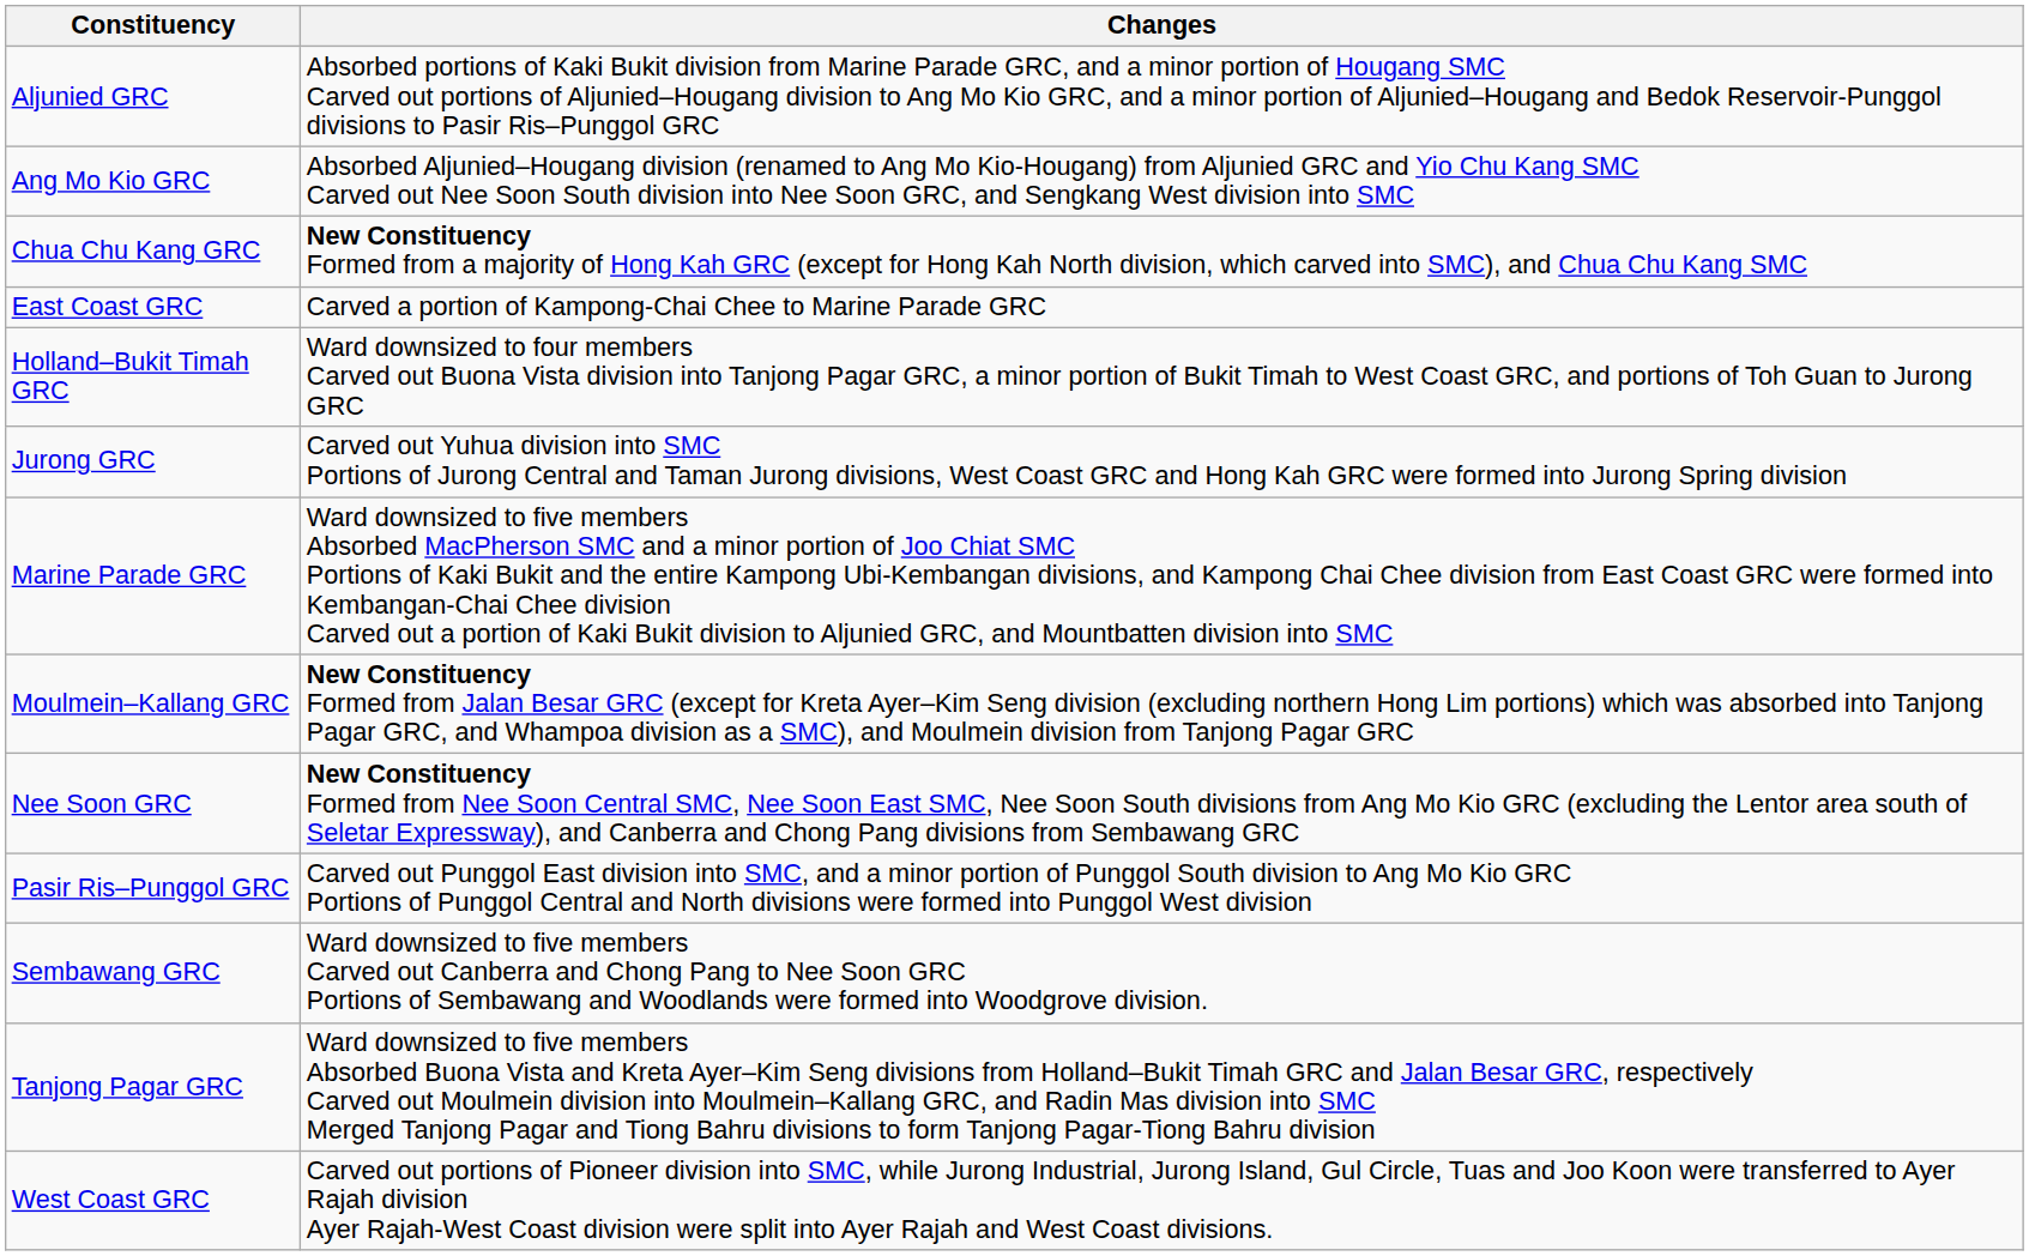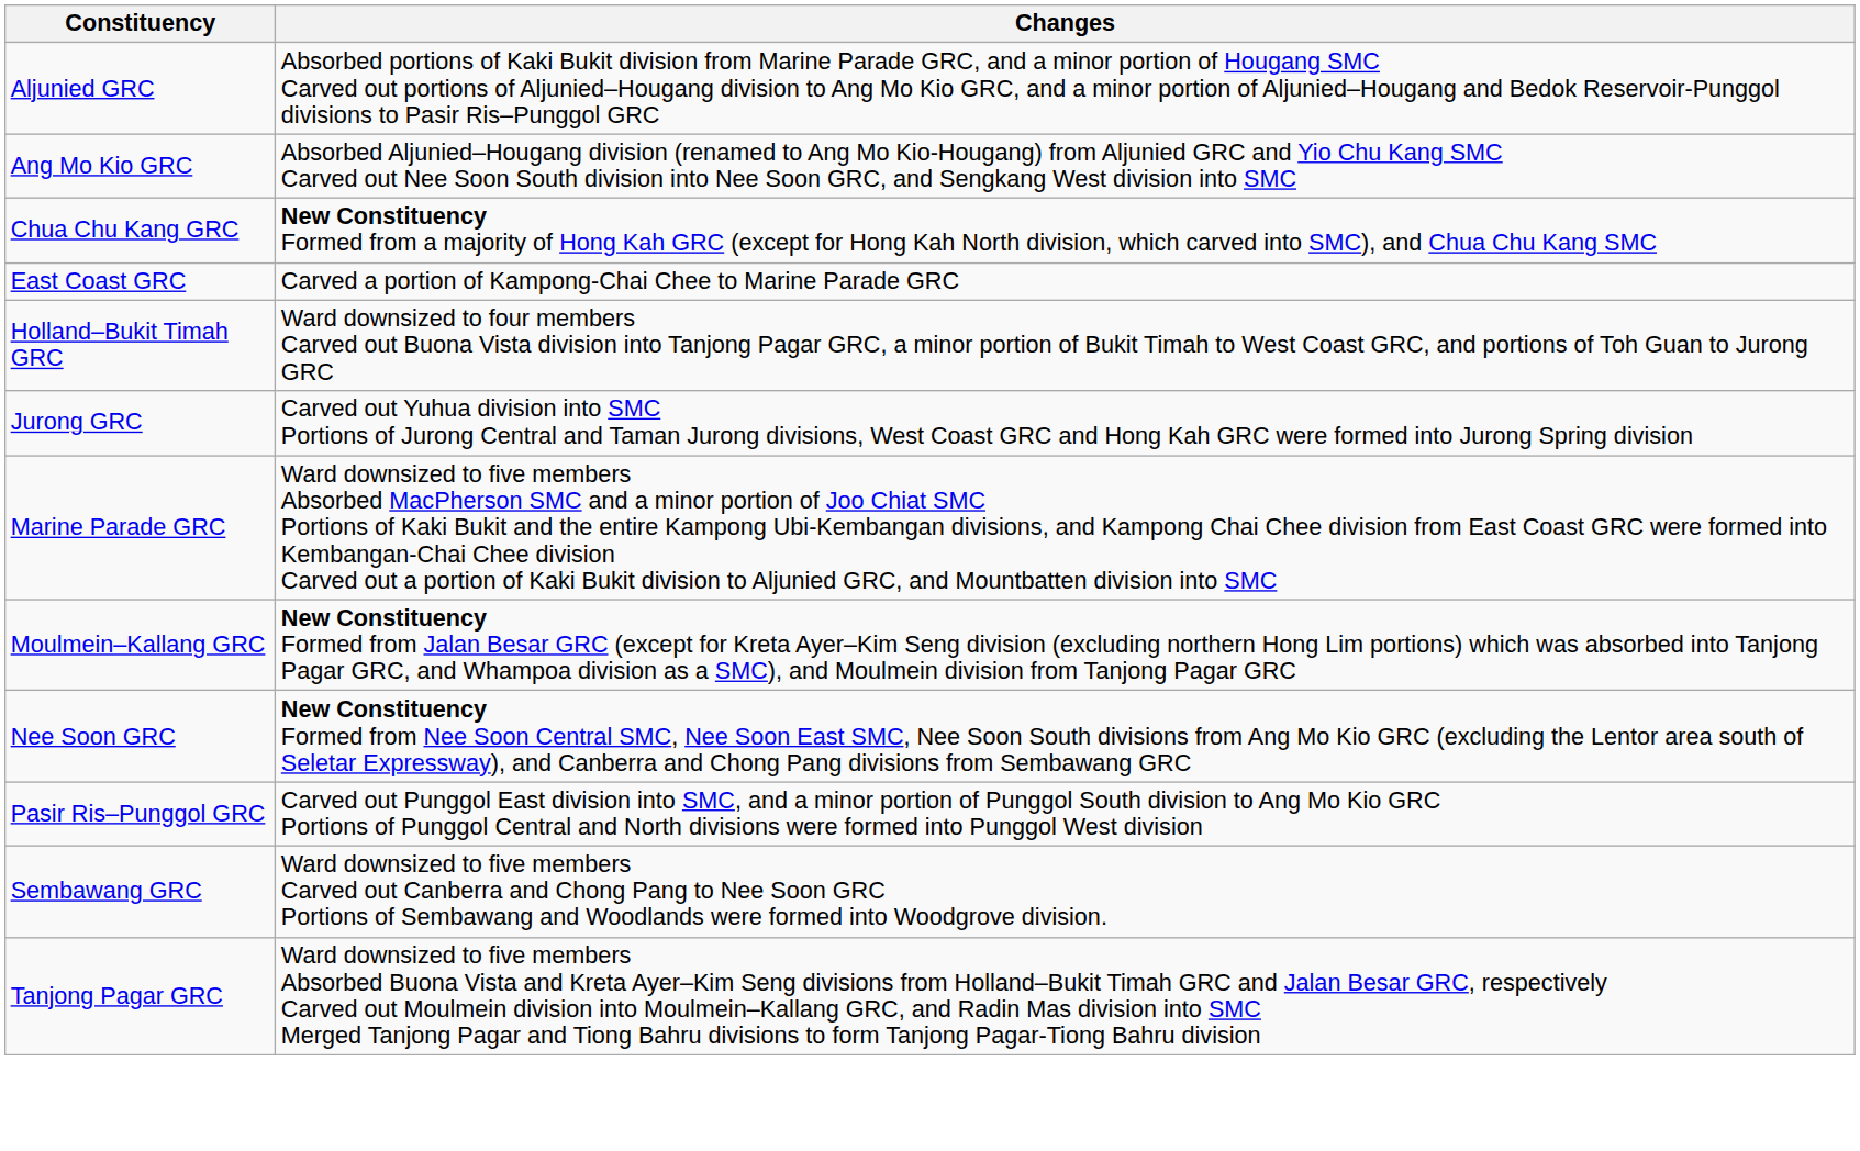- row: West Coast GRC | Carved out portions of Pioneer division into SMC, while Jurong Industrial, Jurong Island, Gul Circle, Tuas and Joo Koon were transferred to Ayer Rajah division Ayer Rajah-West Coast division were split into Ayer Rajah and West Coast divisions.
